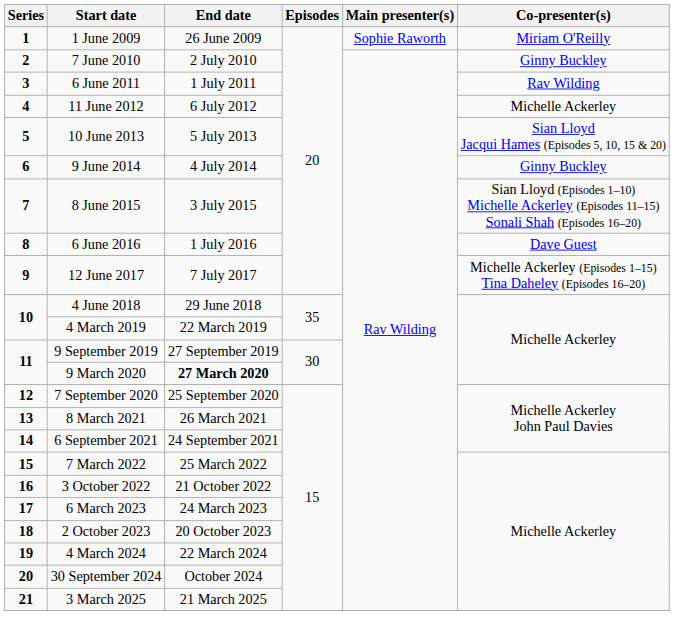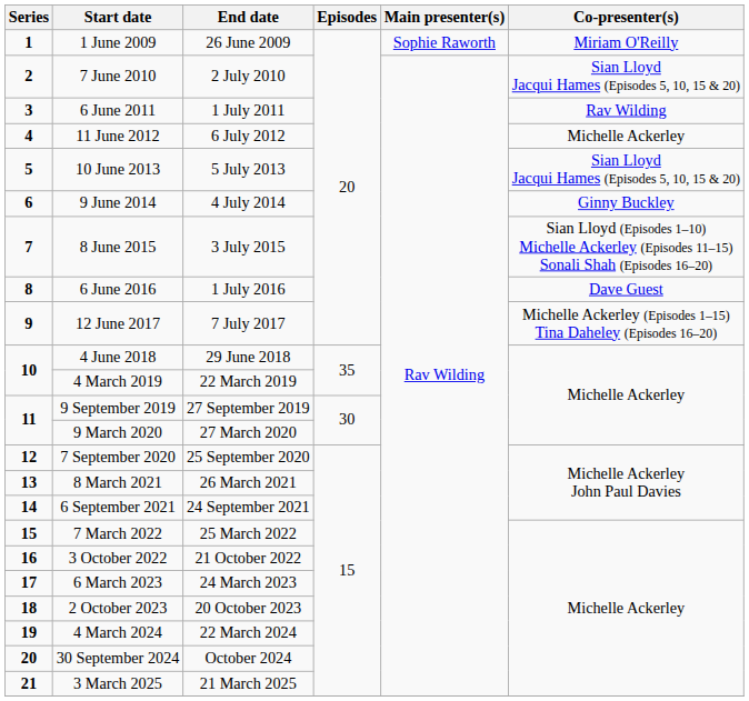7 June 2010 | Co-presenter(s): Ginny Buckley -> Sian Lloyd Jacqui Hames (Episodes 5, 10, 15 & 20)
9 March 2020 | End date: bold -> normal
